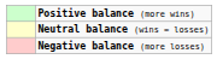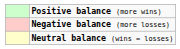rows swapped: Neutral balance (wins = losses) <-> Negative balance (more losses)
